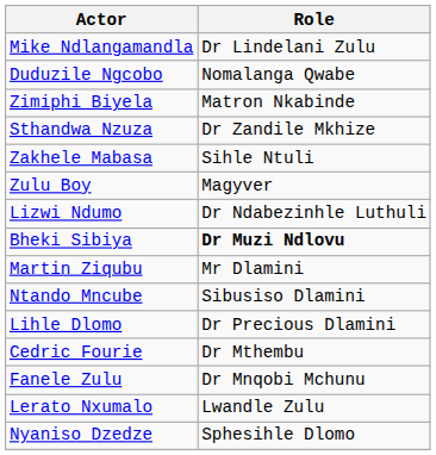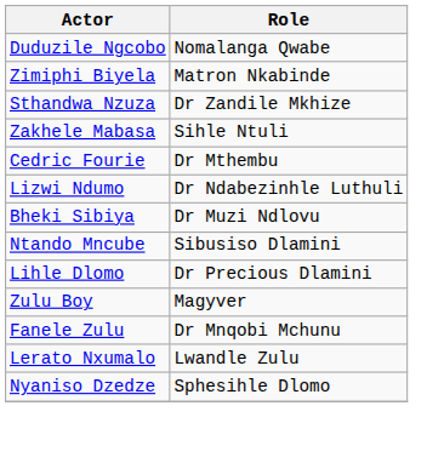- row: Mike Ndlangamandla | Dr Lindelani Zulu
rows swapped: Zulu Boy <-> Cedric Fourie
Bheki Sibiya | Role: bold -> normal
- row: Martin Ziqubu | Mr Dlamini
